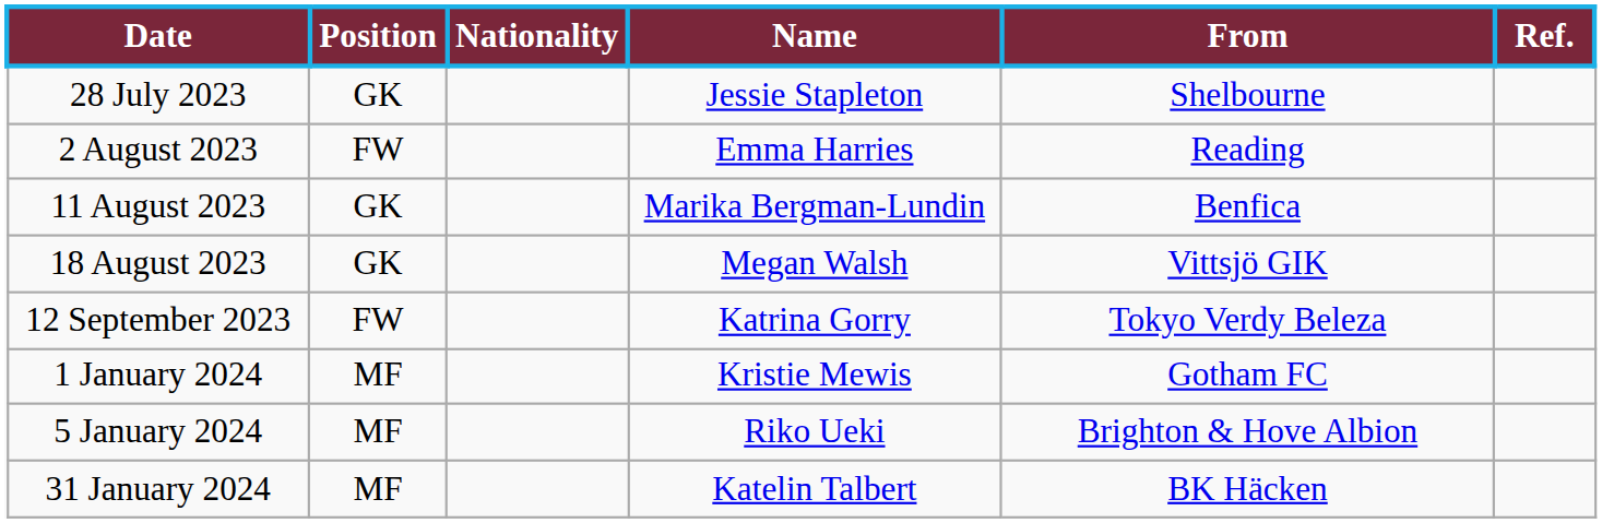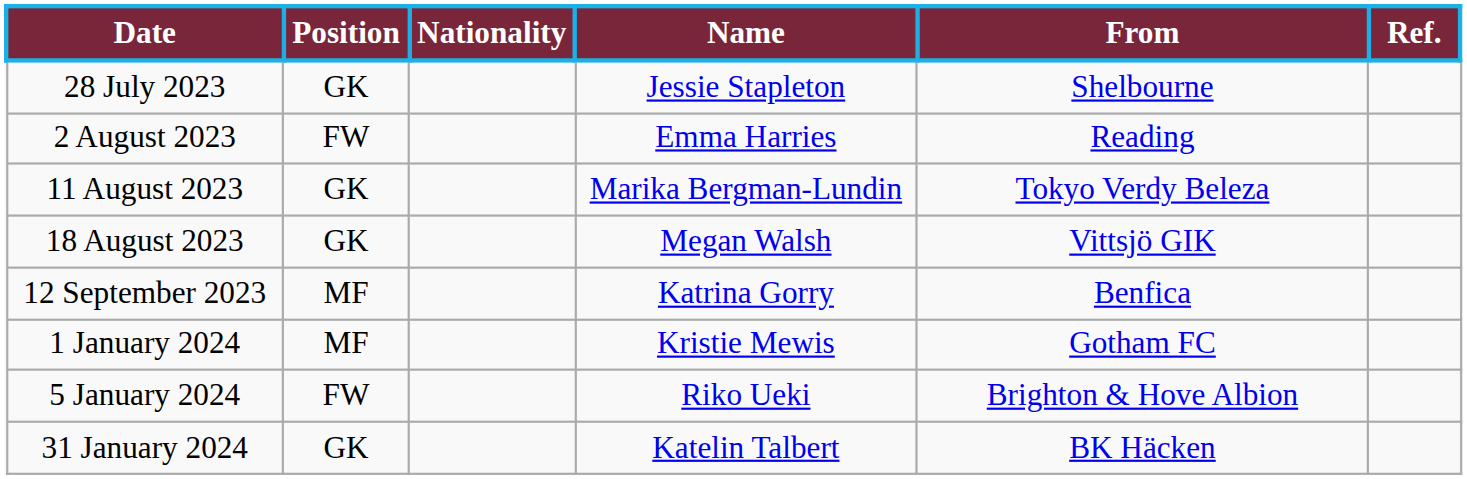11 August 2023 | From: Benfica -> Tokyo Verdy Beleza
12 September 2023 | Position: FW -> MF
12 September 2023 | From: Tokyo Verdy Beleza -> Benfica
5 January 2024 | Position: MF -> FW
31 January 2024 | Position: MF -> GK
